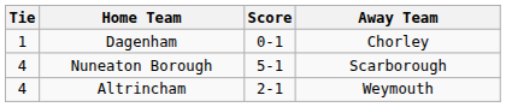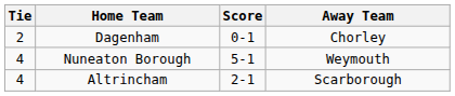Dagenham | Tie: 1 -> 2
Nuneaton Borough | Away Team: Scarborough -> Weymouth
Altrincham | Away Team: Weymouth -> Scarborough
